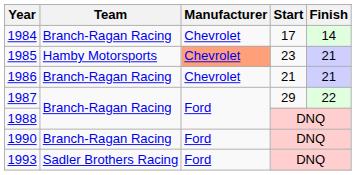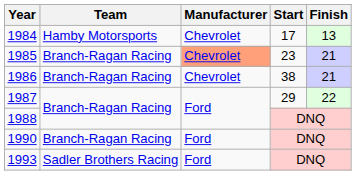1984 | Team: Branch-Ragan Racing -> Hamby Motorsports
1984 | Finish: 14 -> 13
1985 | Team: Hamby Motorsports -> Branch-Ragan Racing
1986 | Start: 21 -> 38
